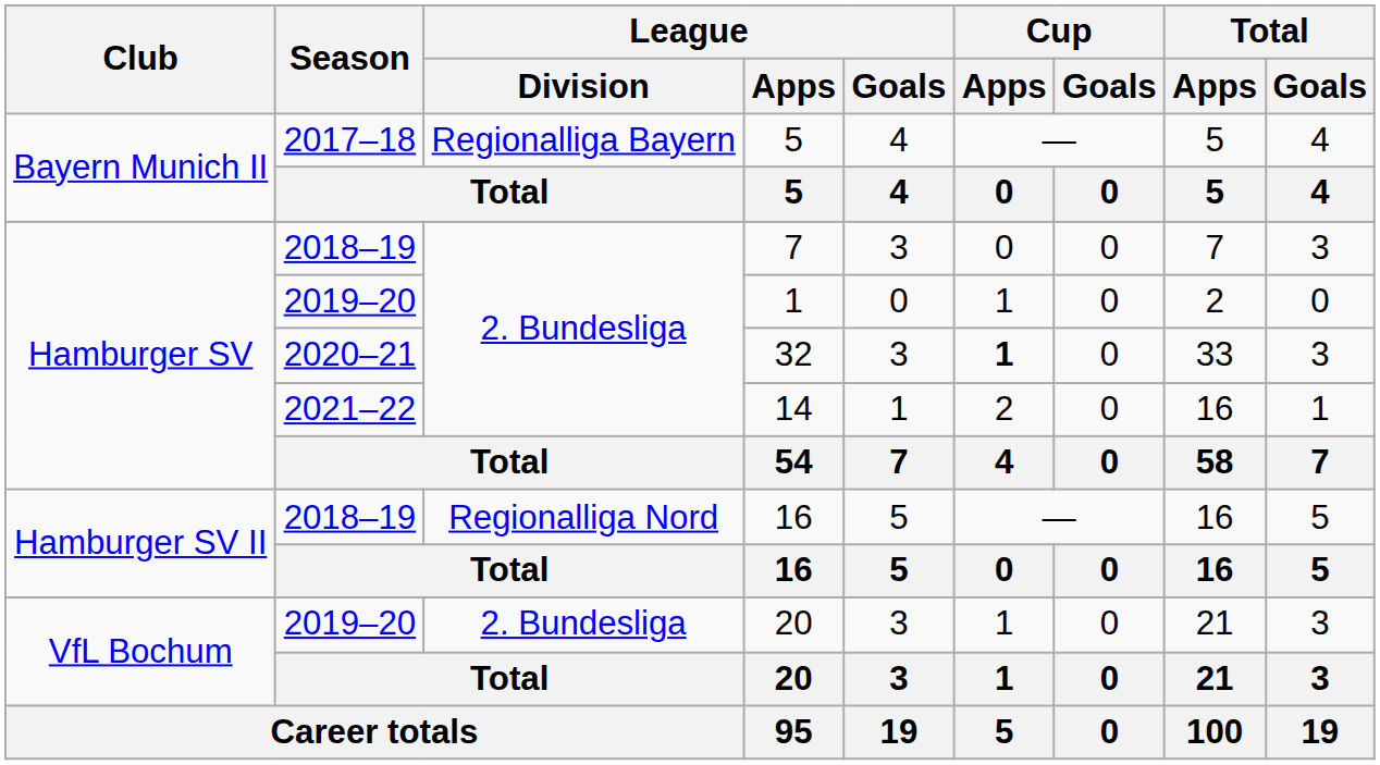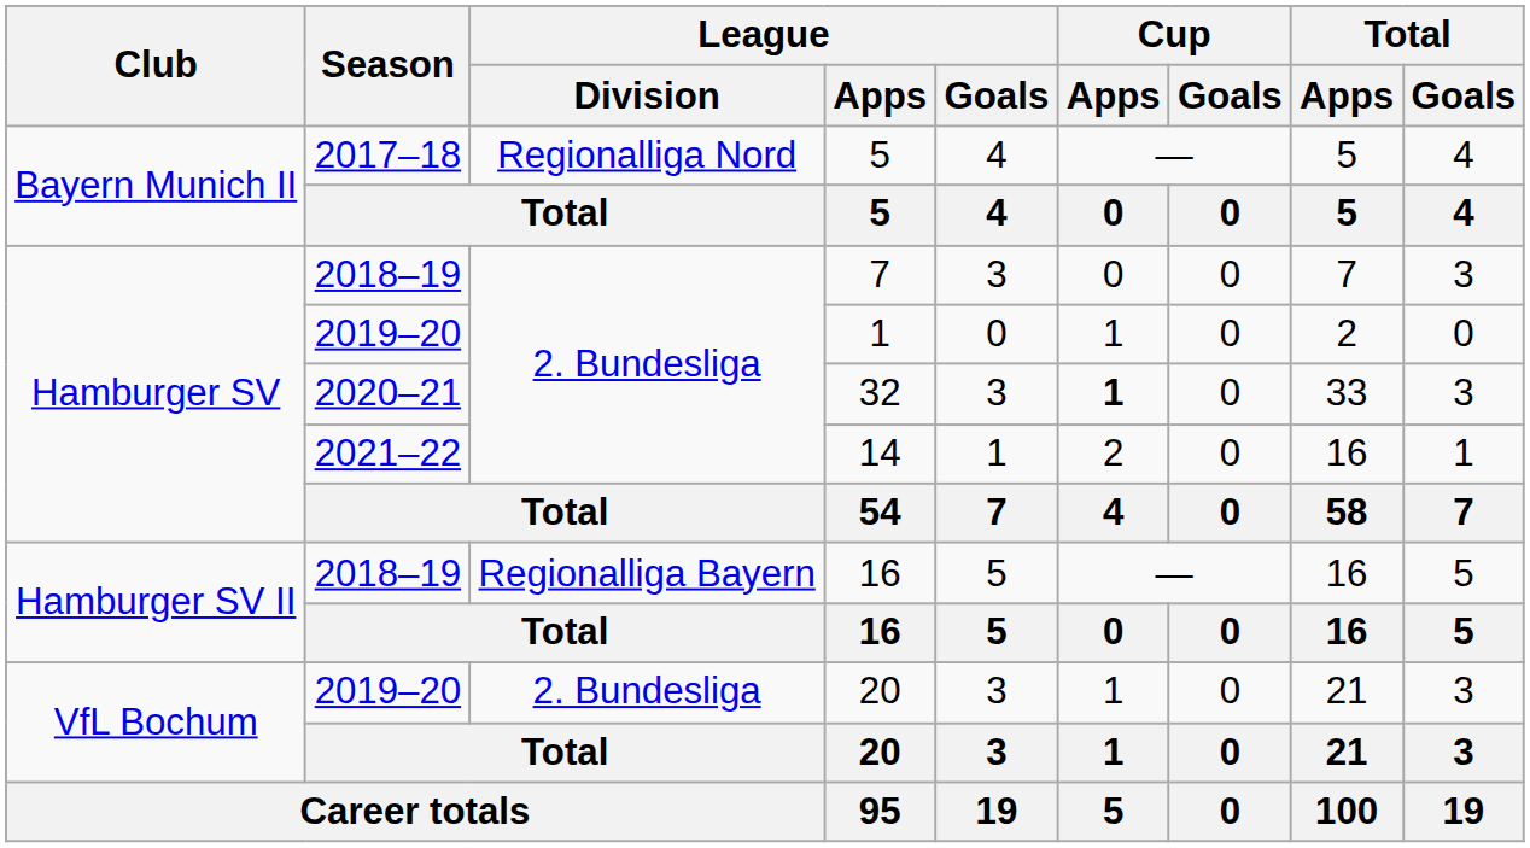2017–18 / 5 | League / Division: Regionalliga Bayern -> Regionalliga Nord
2018–19 / 16 | League / Division: Regionalliga Nord -> Regionalliga Bayern
